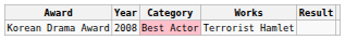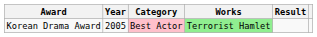Korean Drama Award | Year: 2008 -> 2005
Korean Drama Award | Works: no background -> lightgreen background
